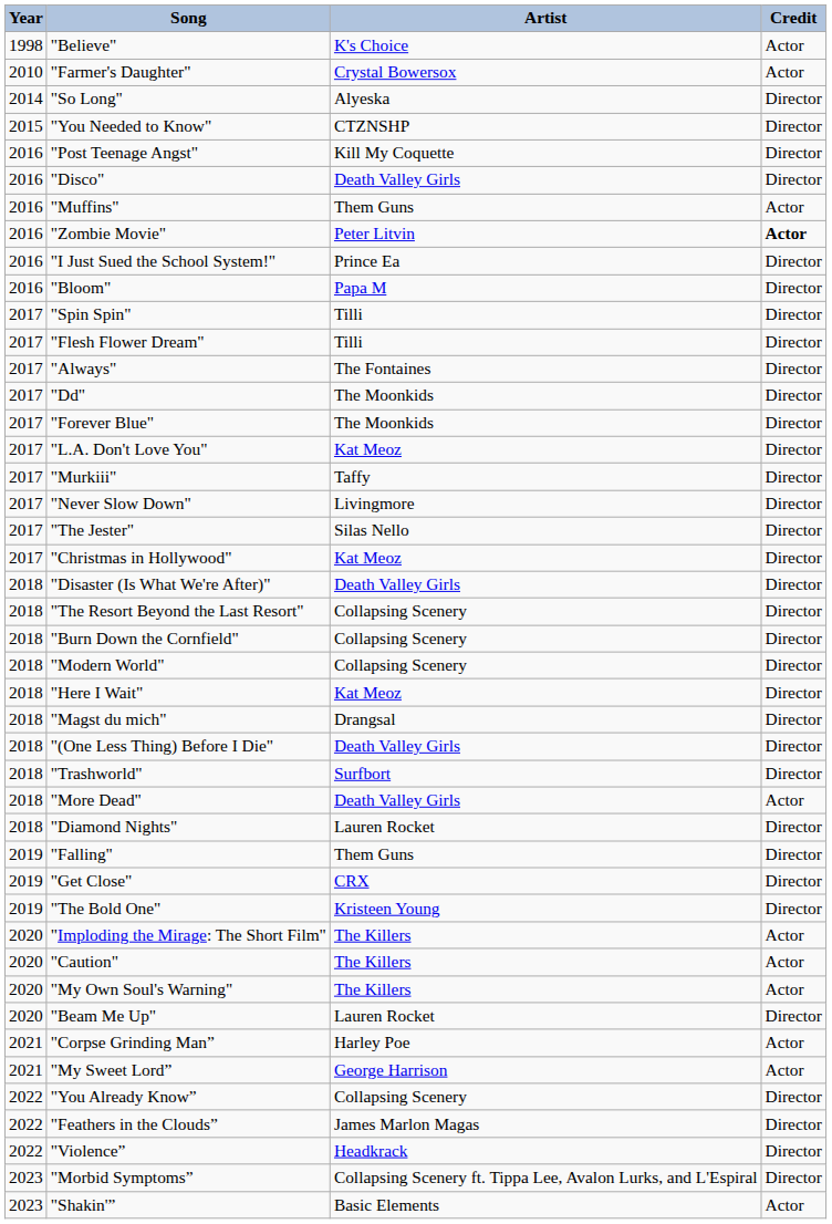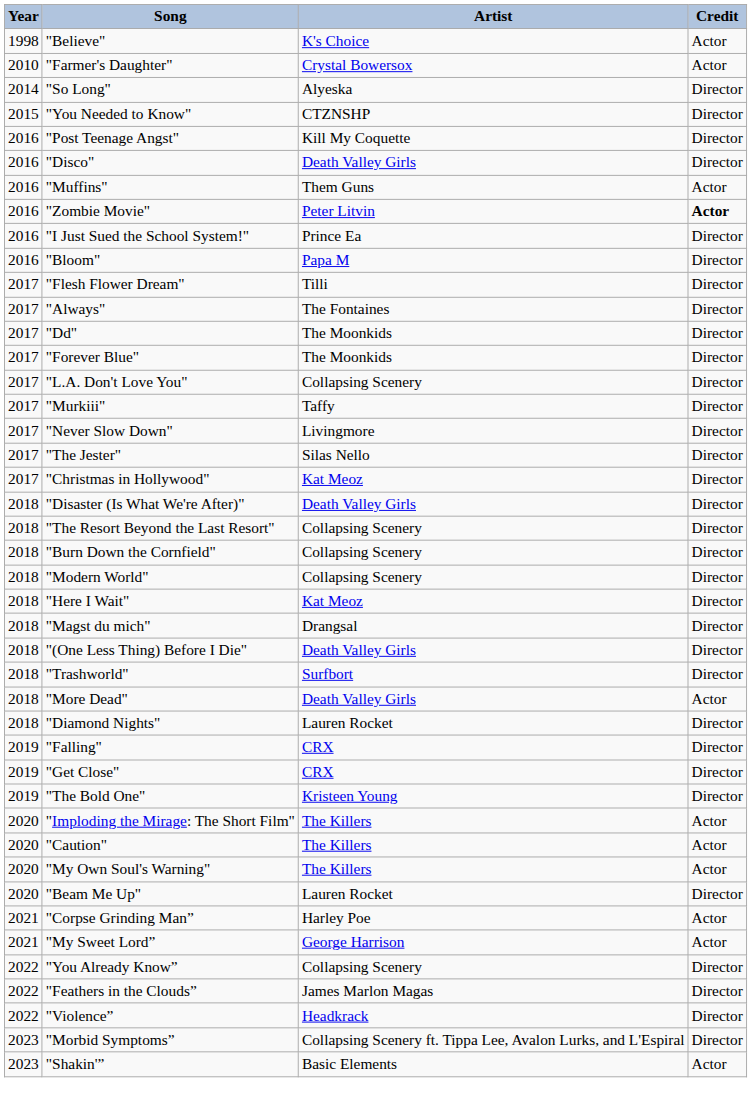- row: 2017 | "Spin Spin" | Tilli | Director
"L.A. Don't Love You" | Artist: Kat Meoz -> Collapsing Scenery
"Falling" | Artist: Them Guns -> CRX
